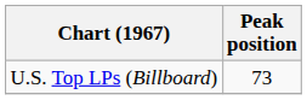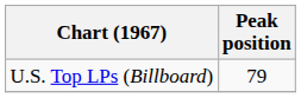U.S. Top LPs (Billboard) | Peak position: 73 -> 79
